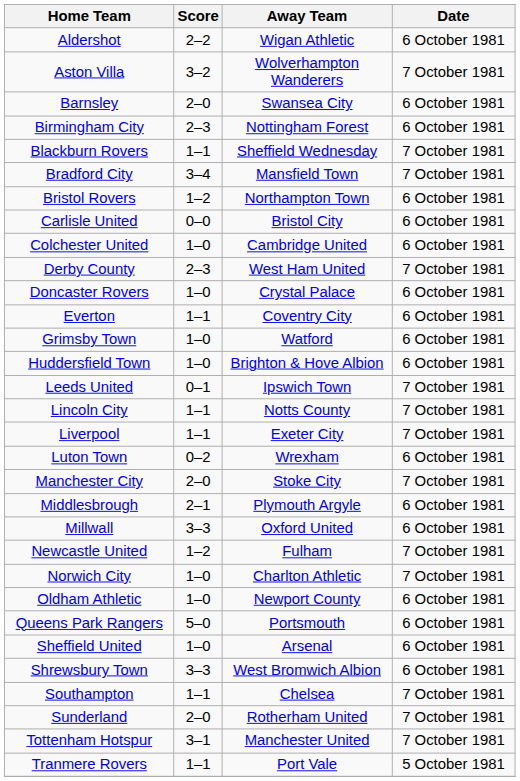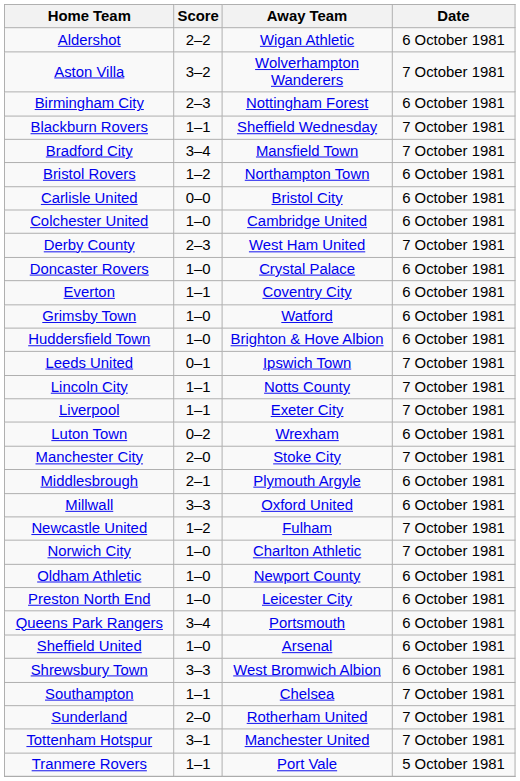- row: Barnsley | 2–0 | Swansea City | 6 October 1981
+ row: Preston North End | 1–0 | Leicester City | 6 October 1981
Queens Park Rangers | Score: 5–0 -> 3–4
